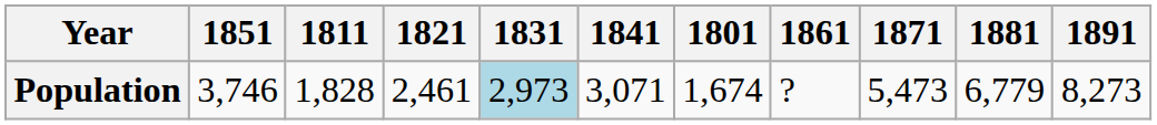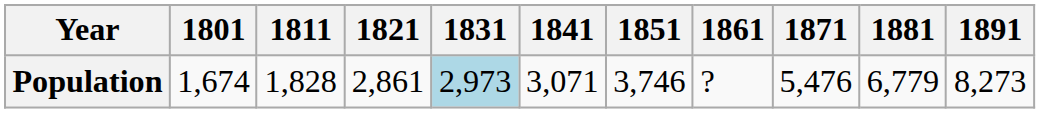columns swapped: 1801 <-> 1851
Population | 1821: 2,461 -> 2,861
Population | 1871: 5,473 -> 5,476
